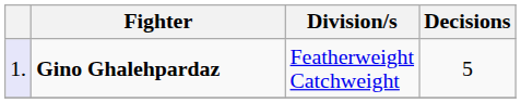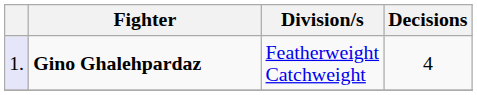Gino Ghalehpardaz | Decisions: 5 -> 4
